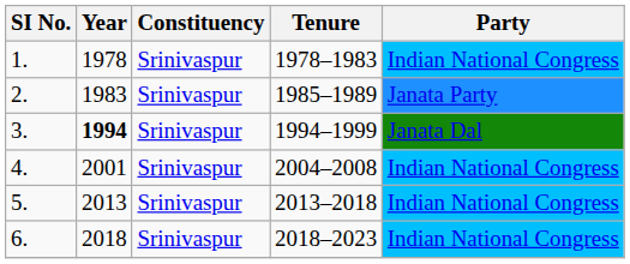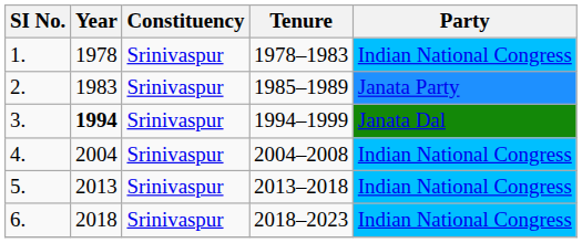4. | Year: 2001 -> 2004
